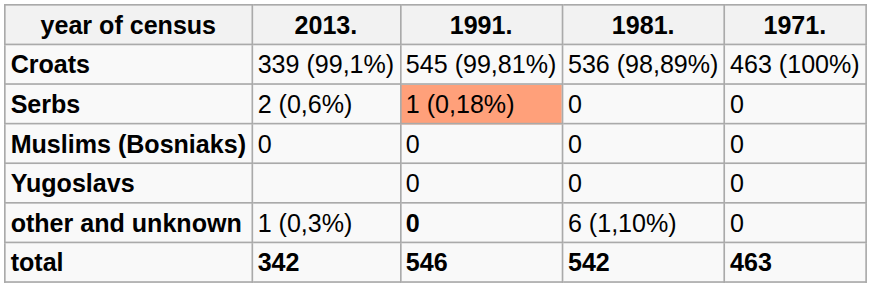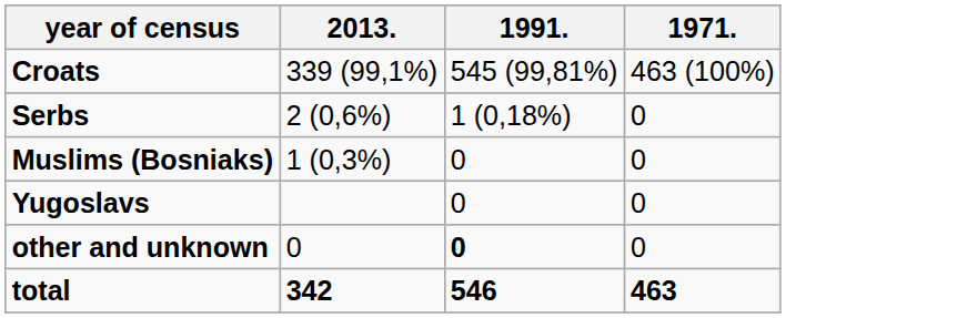- column: 1981. | 536 (98,89%) | 0 | 0 | 0 | 6 (1,10%) | 542
Serbs | 1991.: lightsalmon background -> no background
Muslims (Bosniaks) | 2013.: 0 -> 1 (0,3%)
other and unknown | 2013.: 1 (0,3%) -> 0
